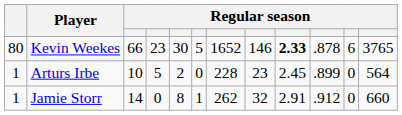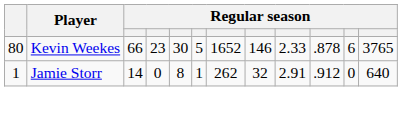Kevin Weekes | column 9: bold -> normal
- row: 1 | Arturs Irbe | 10 | 5 | 2 | 0 | 228 | 23 | 2.45 | .899 | 0 | 564
Jamie Storr | column 12: 660 -> 640
